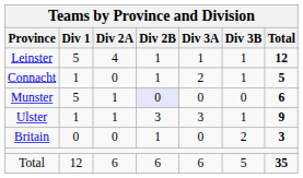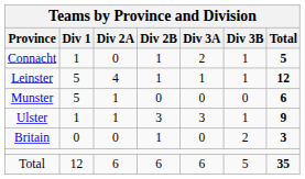rows swapped: Connacht <-> Leinster
Munster | Div 2B: lavender background -> no background
